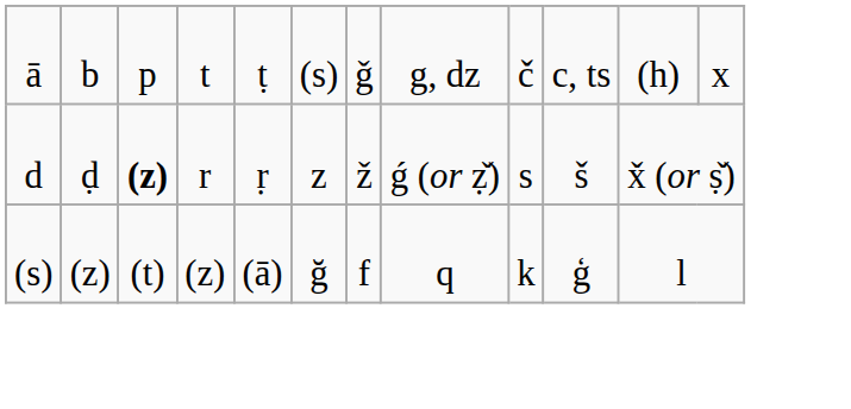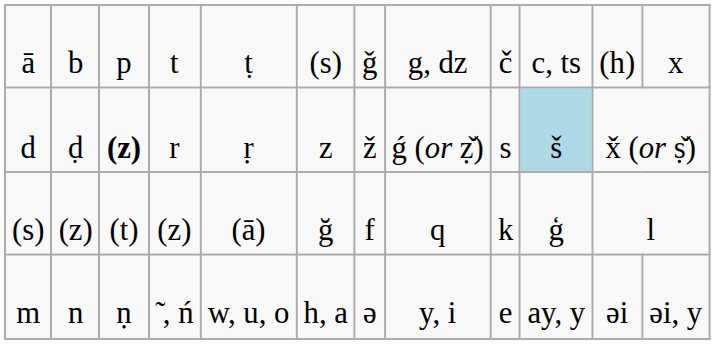d | column 10: no background -> lightblue background
+ row: m | n | ṇ | ̃ , ń | w, u, o | h, a | ə | y, i | e | ay, y | əi | əi, y
